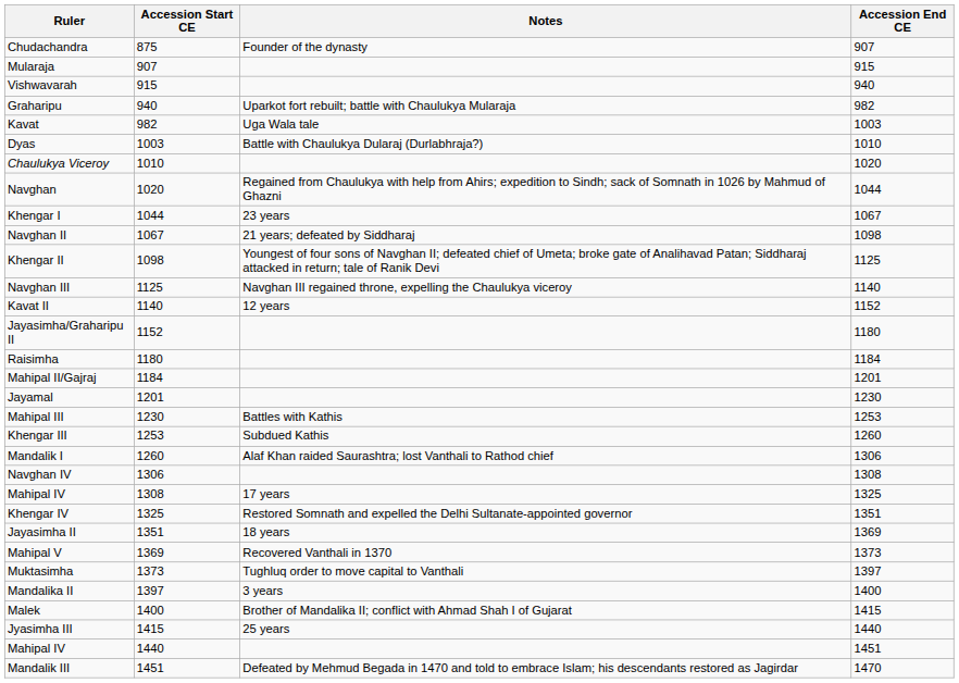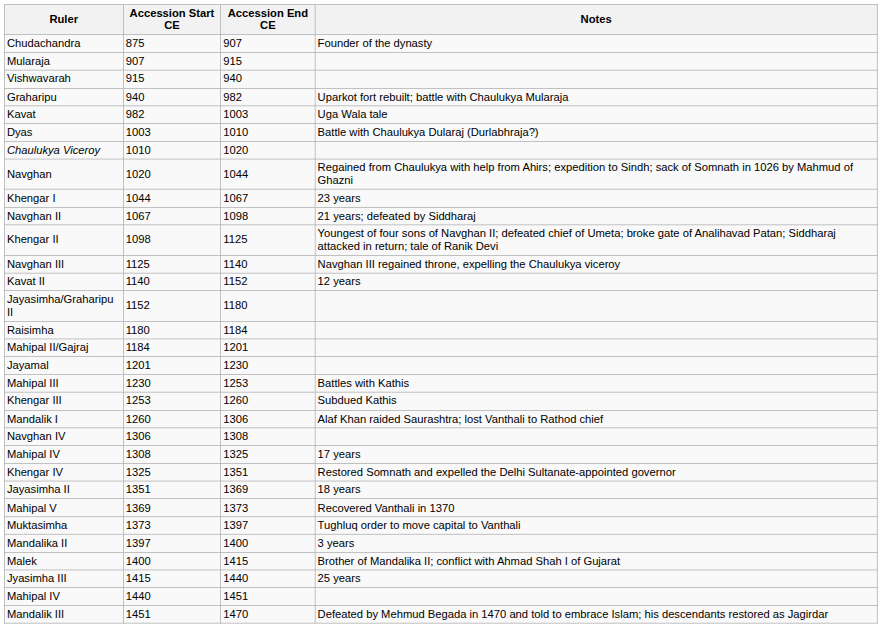columns swapped: Accession End CE <-> Notes
